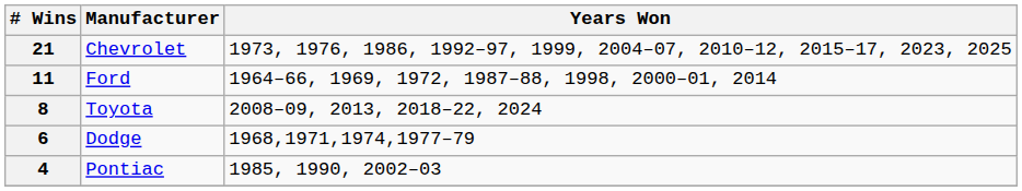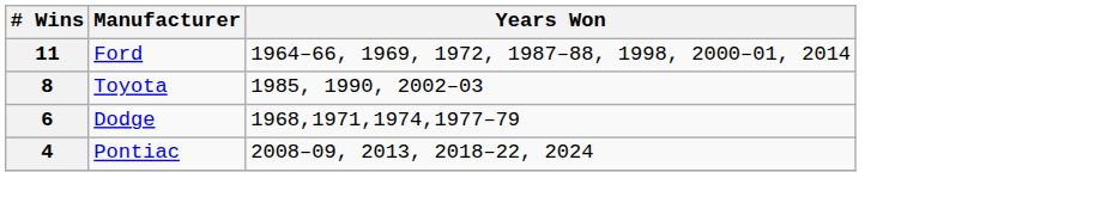- row: 21 | Chevrolet | 1973, 1976, 1986, 1992–97, 1999, 2004–07, 2010–12, 2015–17, 2023, 2025
8 | Years Won: 2008–09, 2013, 2018–22, 2024 -> 1985, 1990, 2002–03
4 | Years Won: 1985, 1990, 2002–03 -> 2008–09, 2013, 2018–22, 2024
